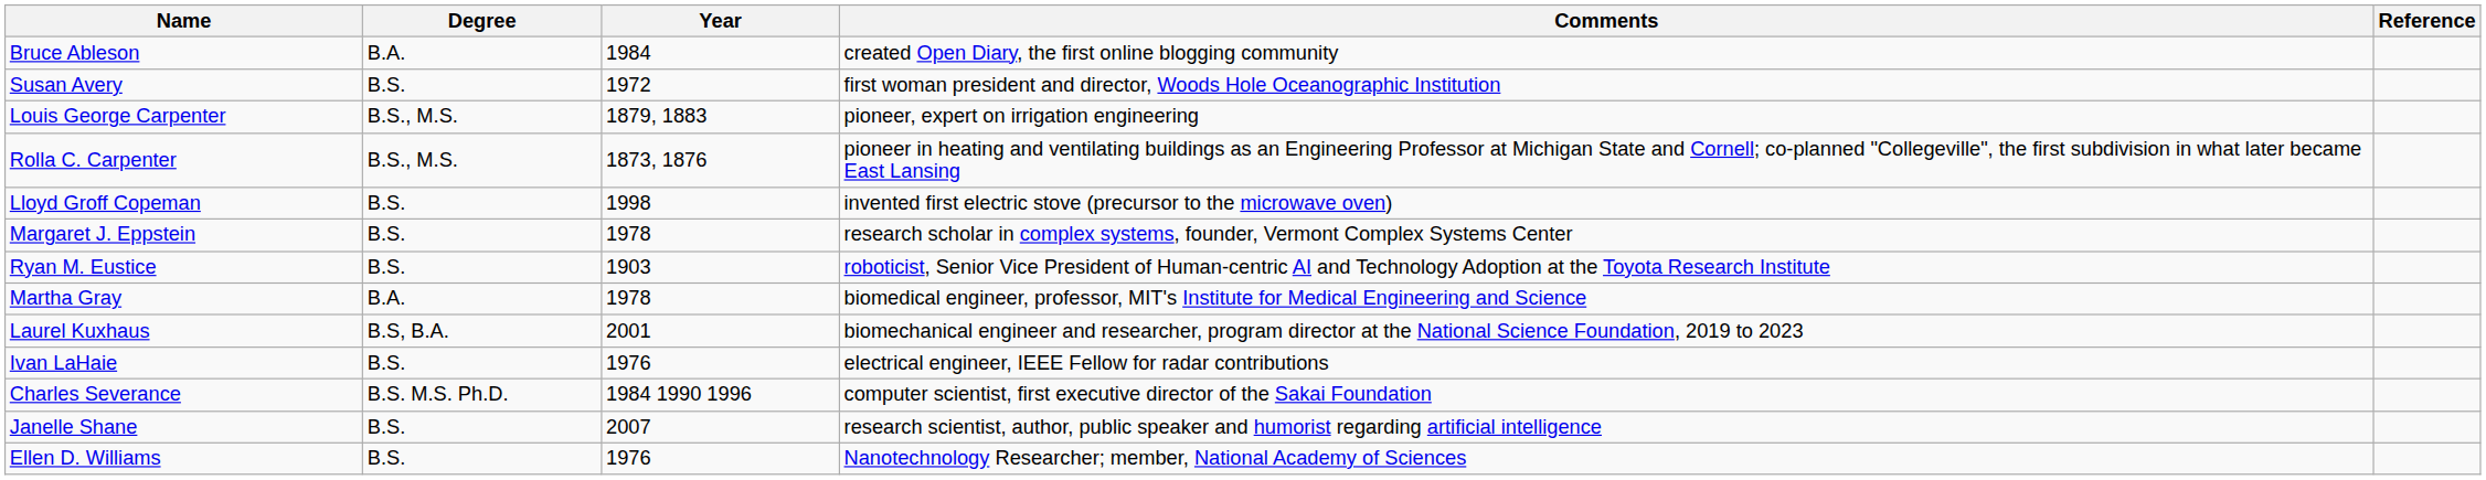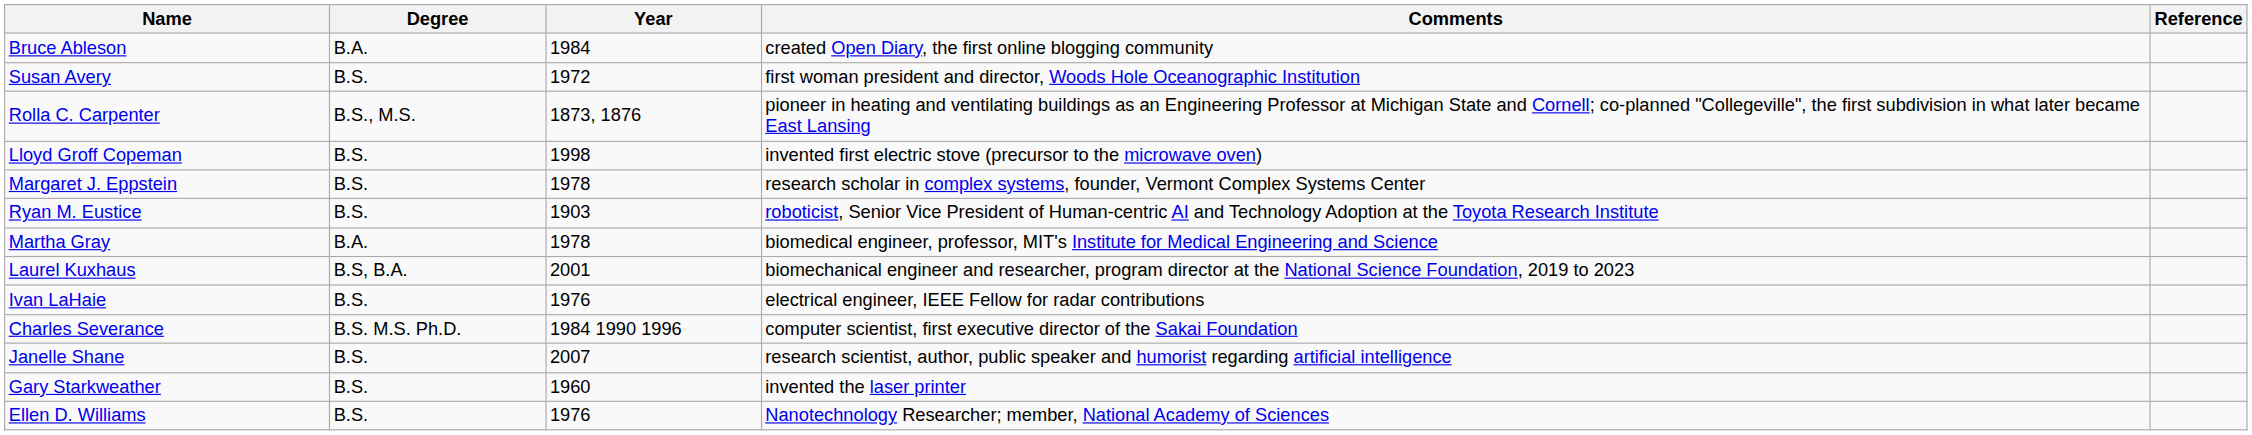- row: Louis George Carpenter | B.S., M.S. | 1879, 1883 | pioneer, expert on irrigation engineering
+ row: Gary Starkweather | B.S. | 1960 | invented the laser printer
